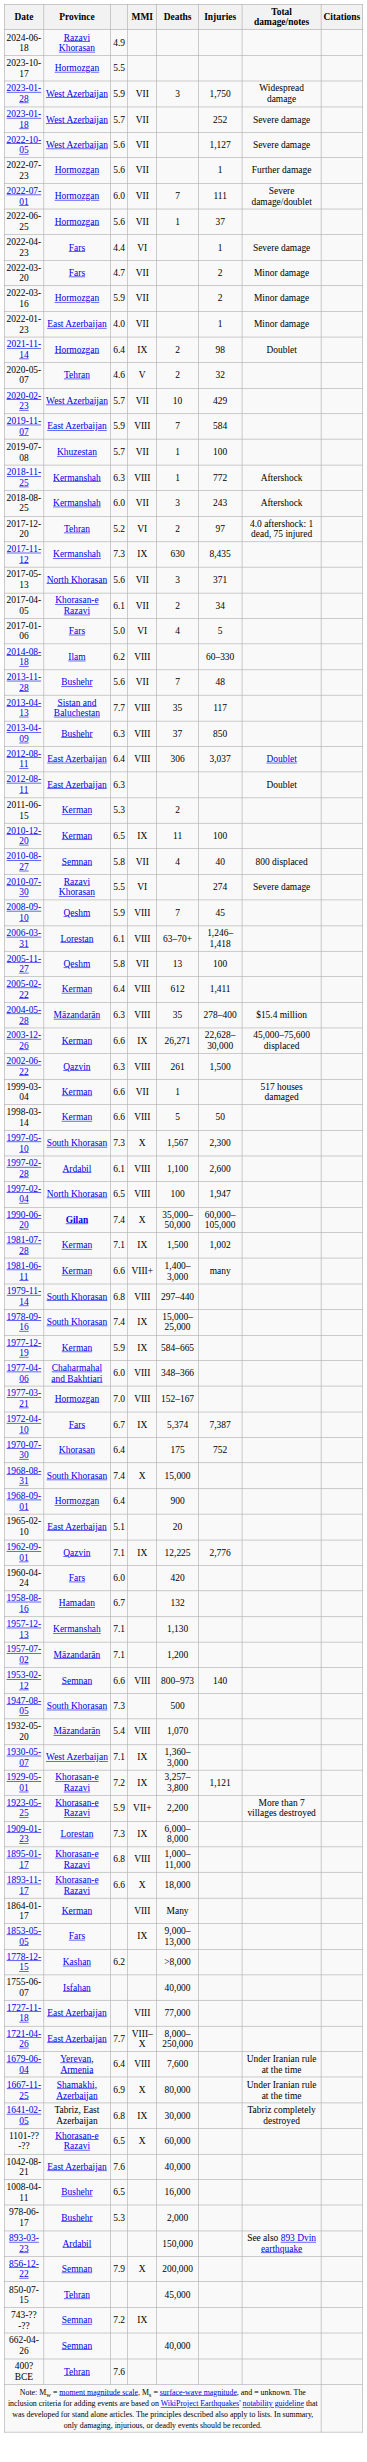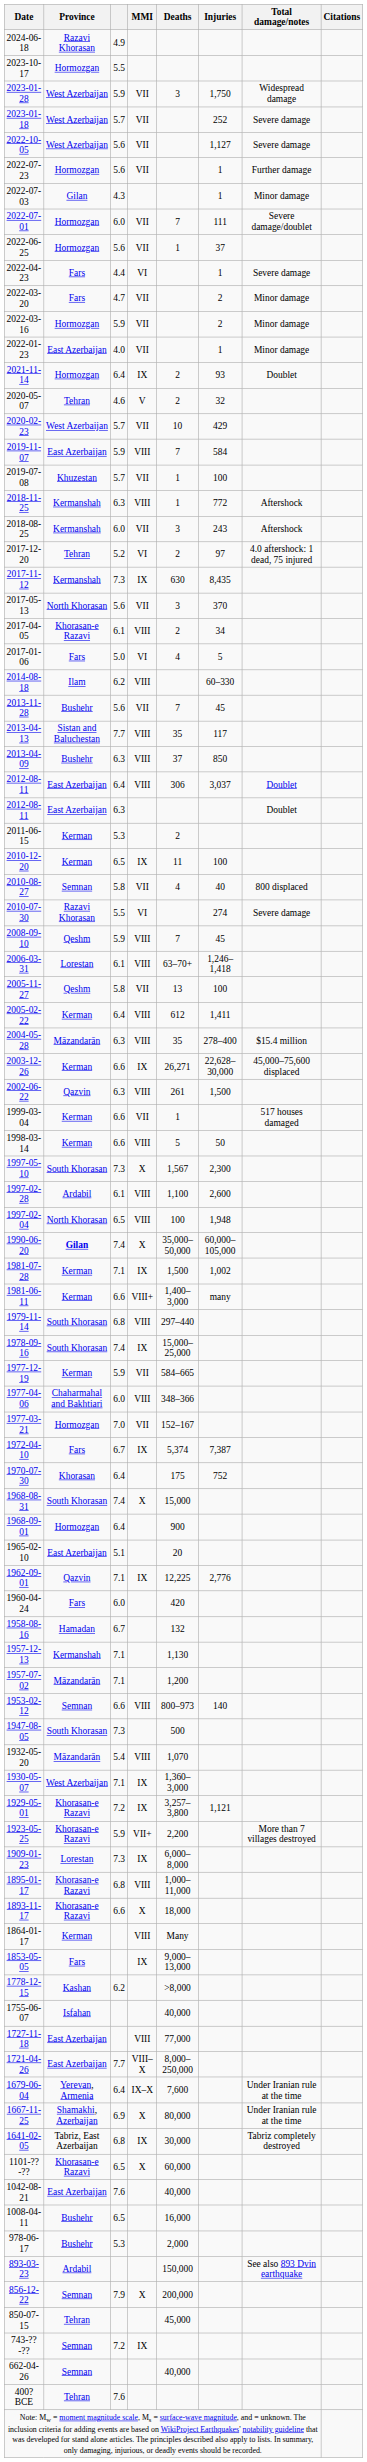+ row: 2022-07-03 | Gilan | 4.3 | 1 | Minor damage
2021-11-14 | Injuries: 98 -> 93
2017-05-13 | Injuries: 371 -> 370
2017-04-05 | MMI: VII -> VIII
2013-11-28 | Injuries: 48 -> 45
1997-02-04 | Injuries: 1,947 -> 1,948
1977-12-19 | MMI: IX -> VII
1977-03-21 | MMI: VIII -> VII
1679-06-04 | MMI: VIII -> IX–X
